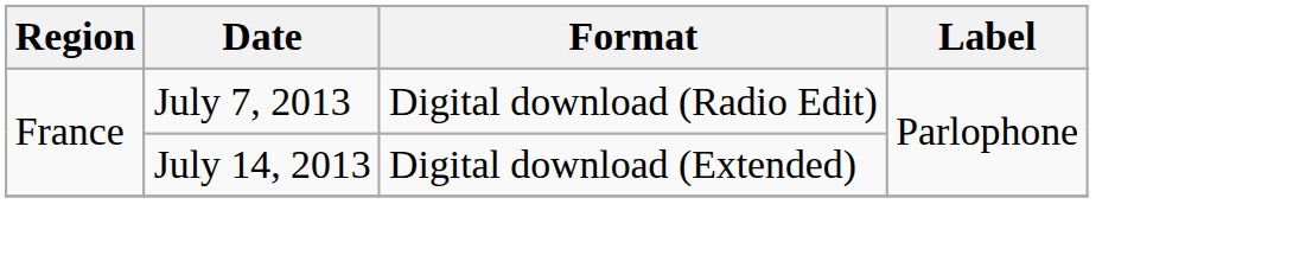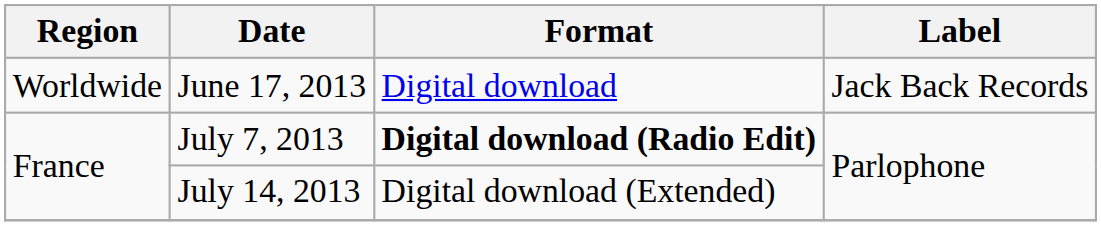+ row: Worldwide | June 17, 2013 | Digital download | Jack Back Records
July 7, 2013 | Format: normal -> bold
